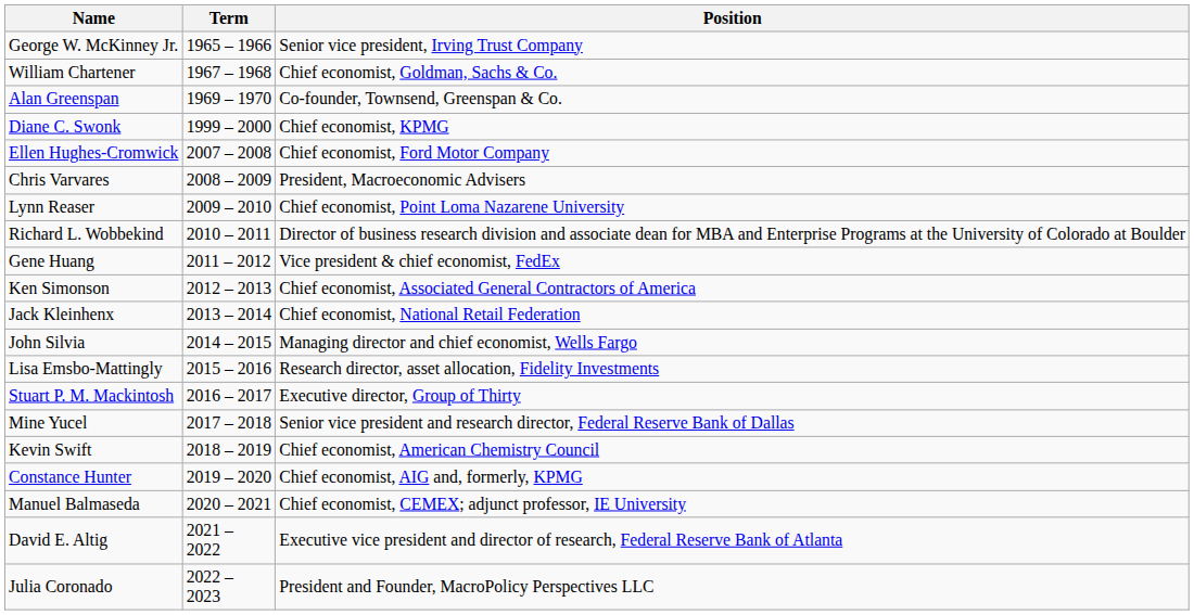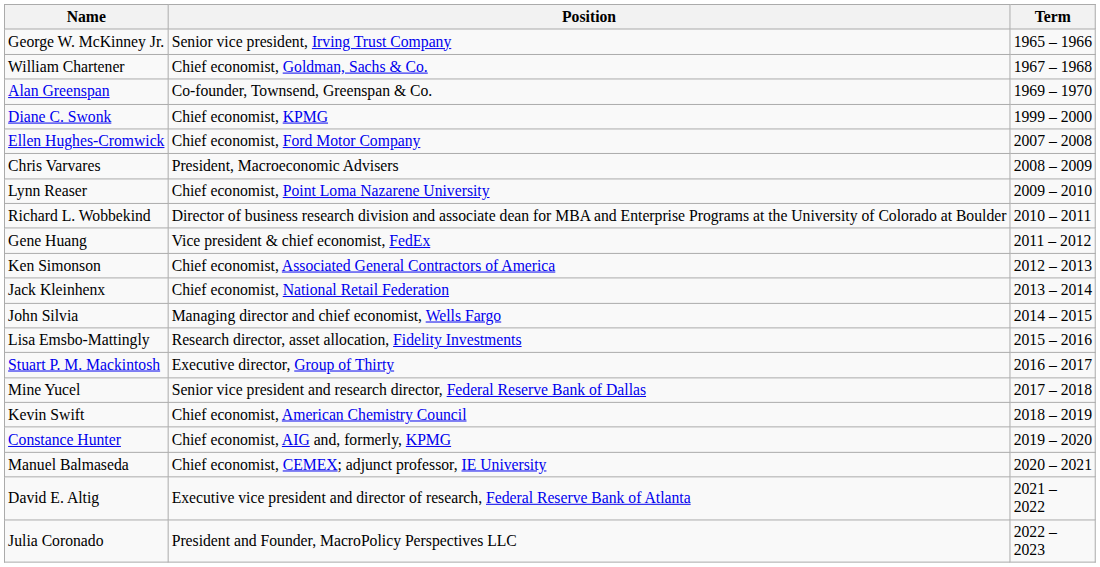columns swapped: Term <-> Position
